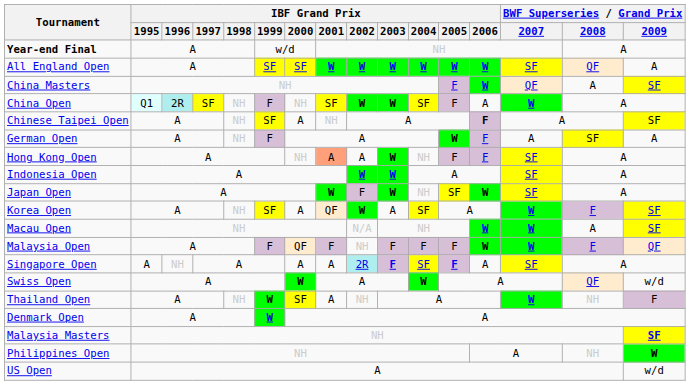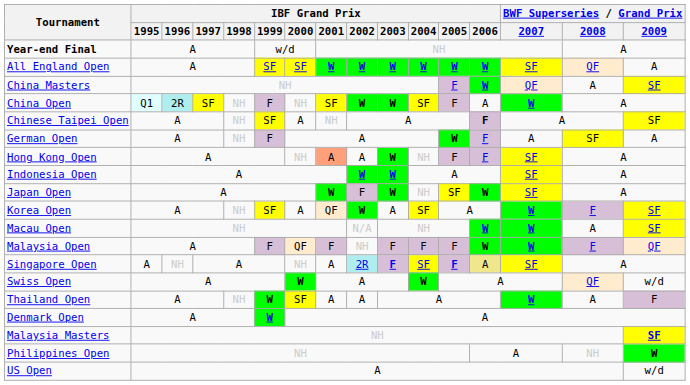Singapore Open | IBF Grand Prix / 2000: A -> NH
Singapore Open | IBF Grand Prix / 2006: no background -> khaki background
Thailand Open | IBF Grand Prix / 2002: NH -> A
Thailand Open | BWF Superseries / Grand Prix / 2008: NH -> A
